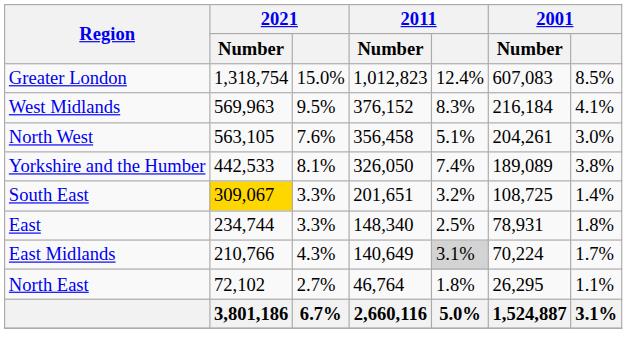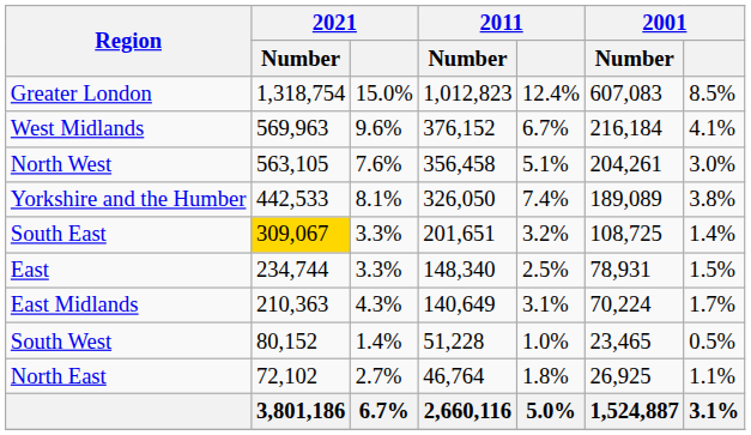West Midlands | 2021: 9.5% -> 9.6%
West Midlands | 2011: 8.3% -> 6.7%
East | 2001: 1.8% -> 1.5%
East Midlands | 2021 / Number: 210,766 -> 210,363
East Midlands | 2011: lightgrey background -> no background
+ row: South West | 80,152 | 1.4% | 51,228 | 1.0% | 23,465 | 0.5%
North East | 2001 / Number: 26,295 -> 26,925
